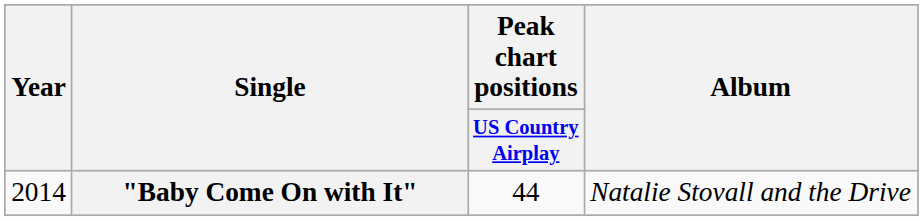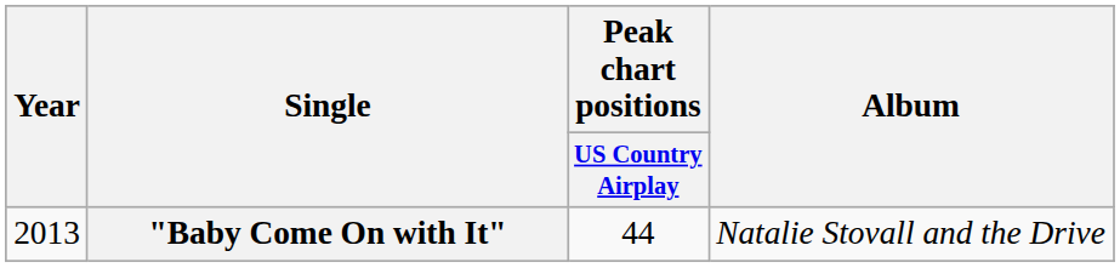"Baby Come On with It" | Year: 2014 -> 2013
